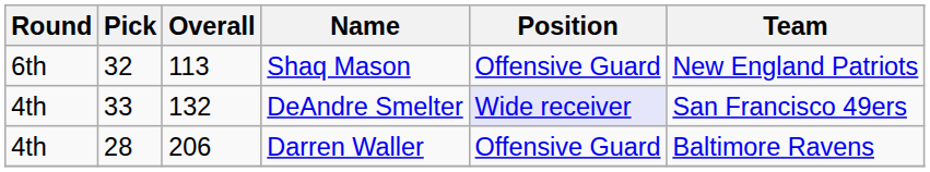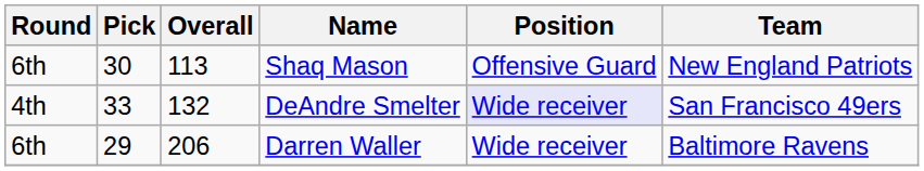Shaq Mason | Pick: 32 -> 30
Darren Waller | Round: 4th -> 6th
Darren Waller | Pick: 28 -> 29
Darren Waller | Position: Offensive Guard -> Wide receiver
